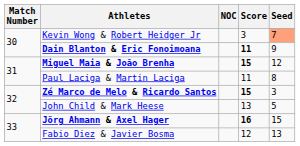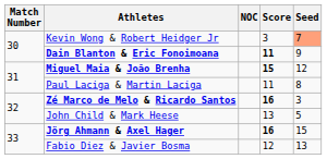Zé Marco de Melo & Ricardo Santos | Score: 15 -> 16
